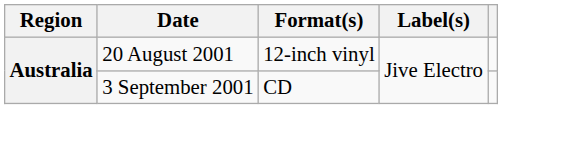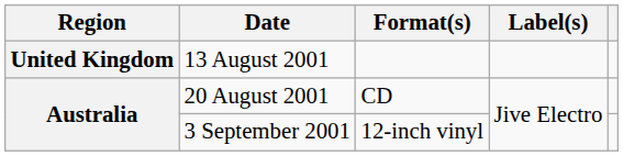+ row: United Kingdom | 13 August 2001
20 August 2001 | Format(s): 12-inch vinyl -> CD
3 September 2001 | Format(s): CD -> 12-inch vinyl
